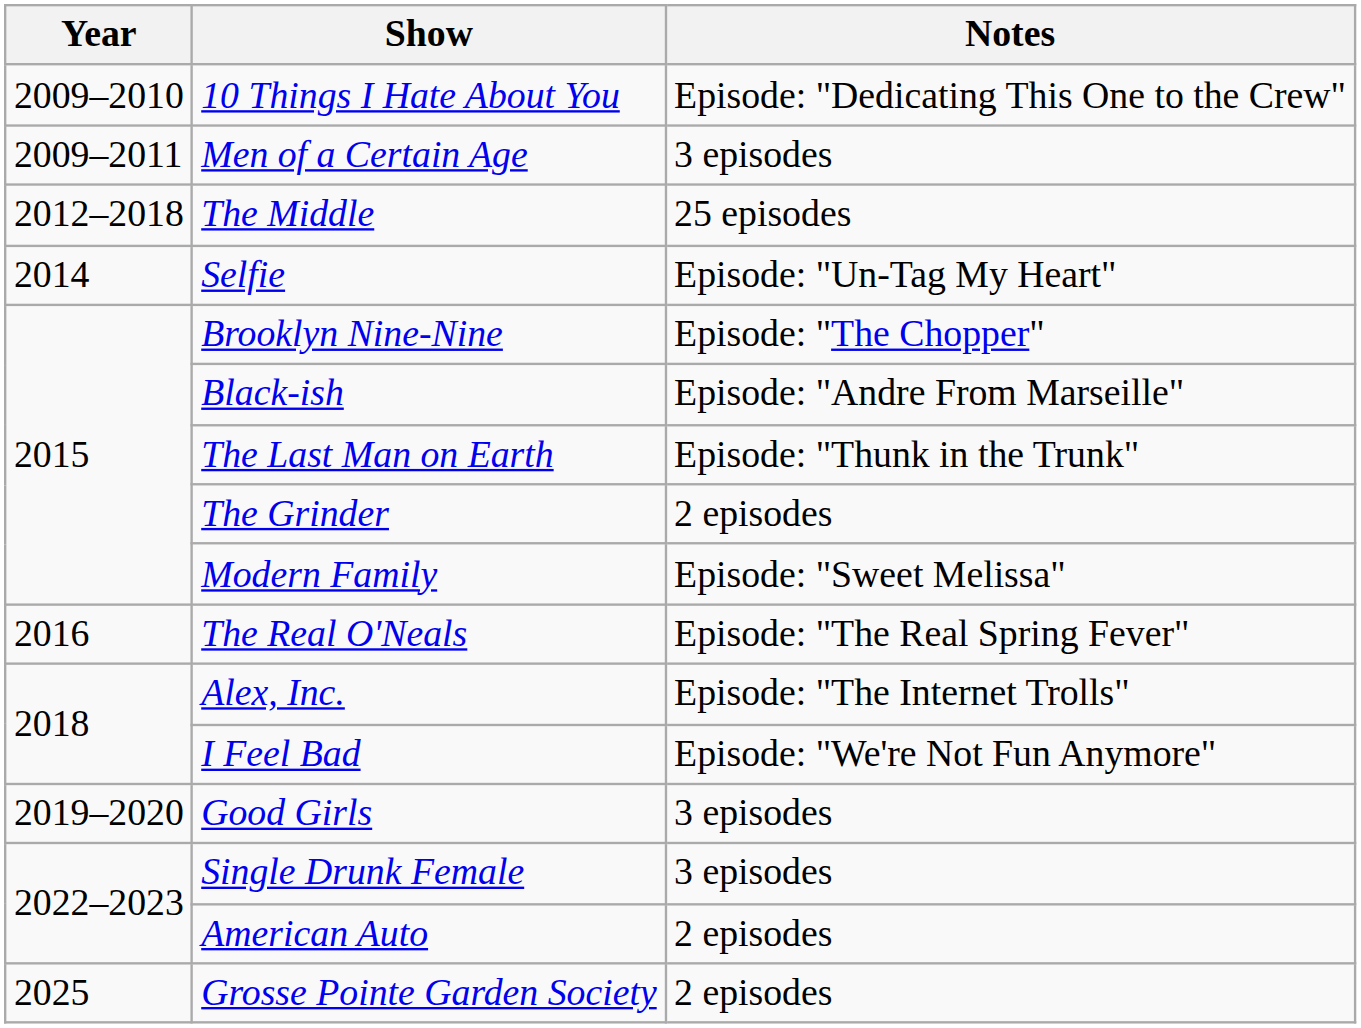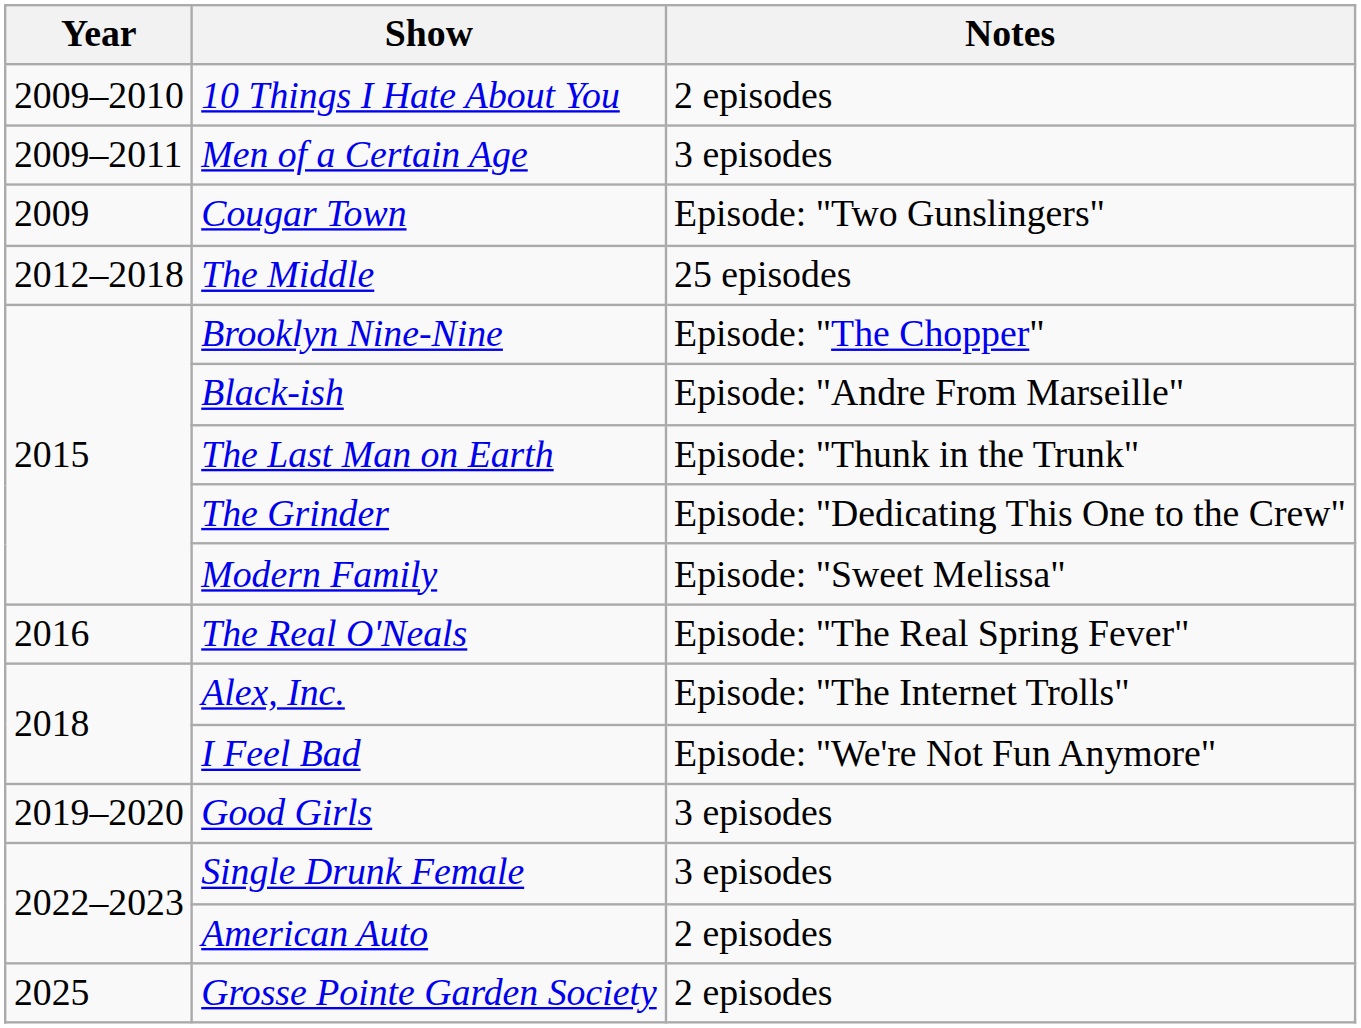10 Things I Hate About You | Notes: Episode: "Dedicating This One to the Crew" -> 2 episodes
+ row: 2009 | Cougar Town | Episode: "Two Gunslingers"
- row: 2014 | Selfie | Episode: "Un-Tag My Heart"
The Grinder | Notes: 2 episodes -> Episode: "Dedicating This One to the Crew"
